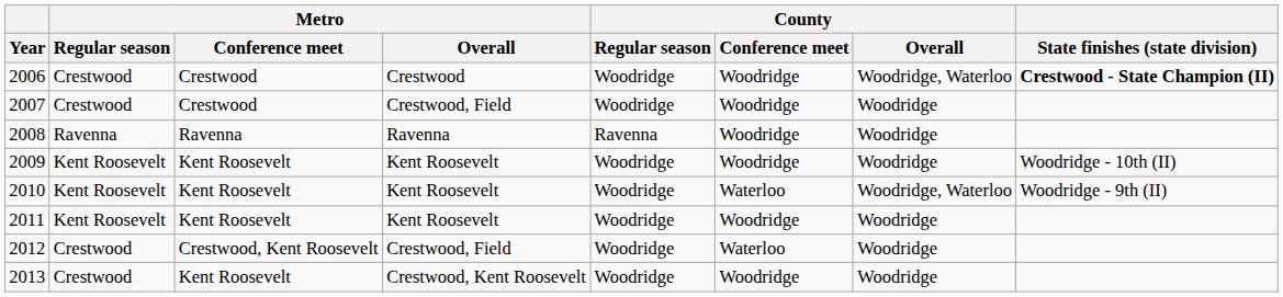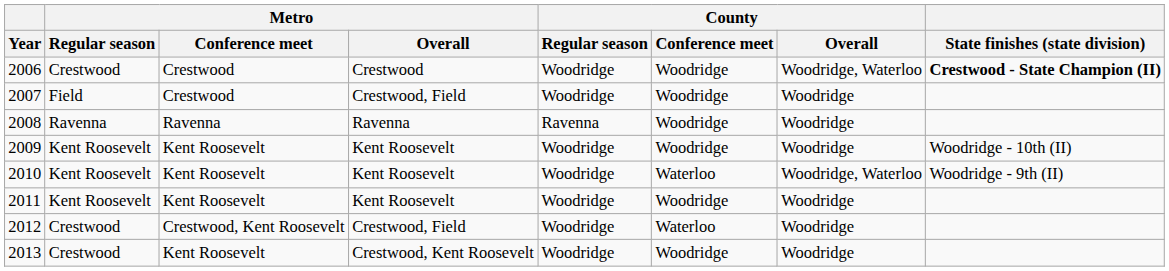2007 | Metro / Regular season: Crestwood -> Field
